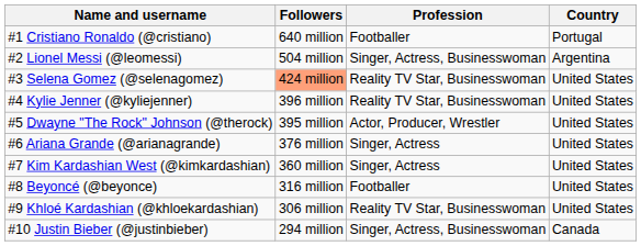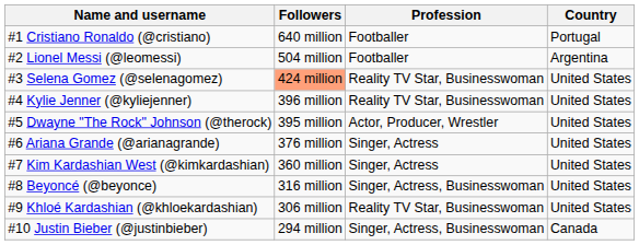#2 Lionel Messi (@leomessi) | Profession: Singer, Actress, Businesswoman -> Footballer
#8 Beyoncé (@beyonce) | Profession: Footballer -> Singer, Actress, Businesswoman
